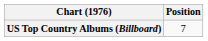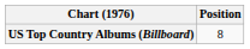US Top Country Albums (Billboard) | Position: 7 -> 8
